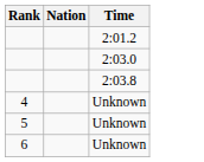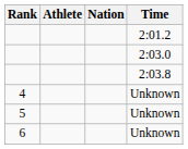+ column: Athlete
